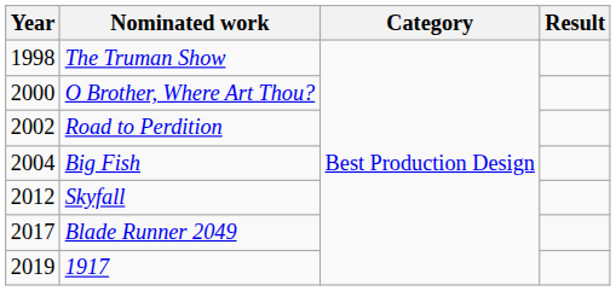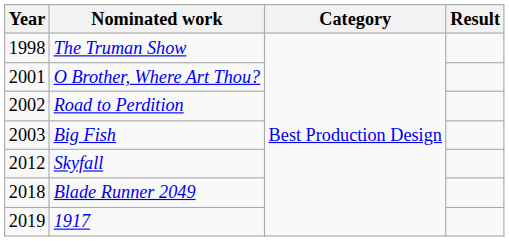O Brother, Where Art Thou? | Year: 2000 -> 2001
Big Fish | Year: 2004 -> 2003
Blade Runner 2049 | Year: 2017 -> 2018
